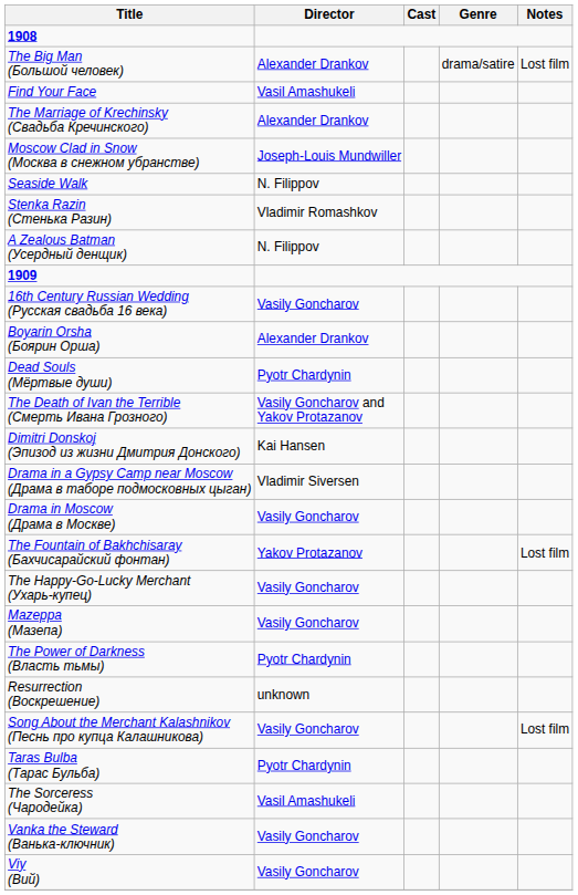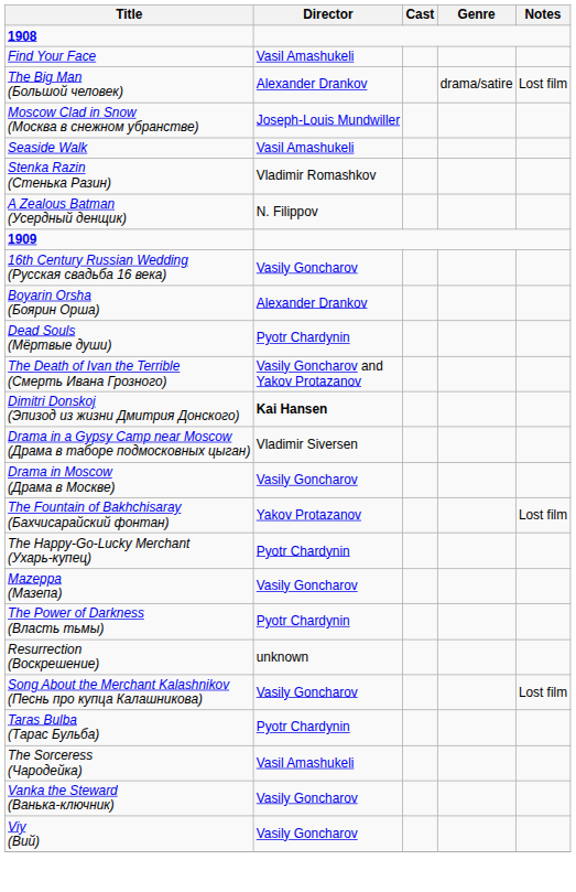rows swapped: The Big Man (Большой человек) <-> Find Your Face
- row: The Marriage of Krechinsky (Свадьба Кречинского) | Alexander Drankov
Seaside Walk | Director: N. Filippov -> Vasil Amashukeli
Dimitri Donskoj (Эпизод из жизни Дмитрия Донского) | Director: normal -> bold
The Happy-Go-Lucky Merchant (Ухарь-купец) | Director: Vasily Goncharov -> Pyotr Chardynin
